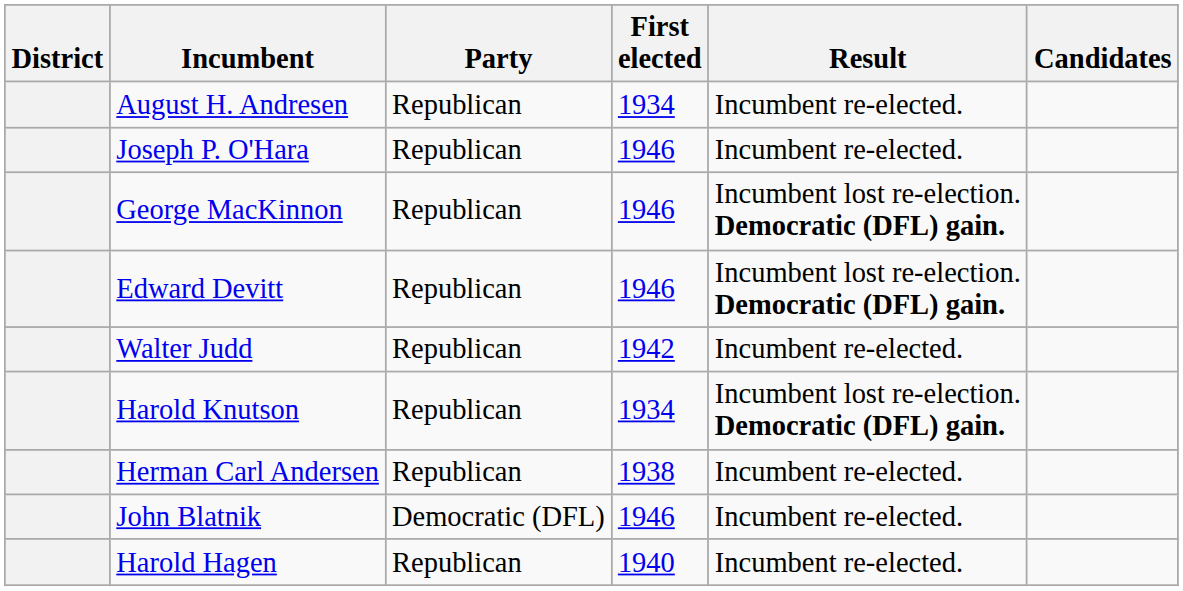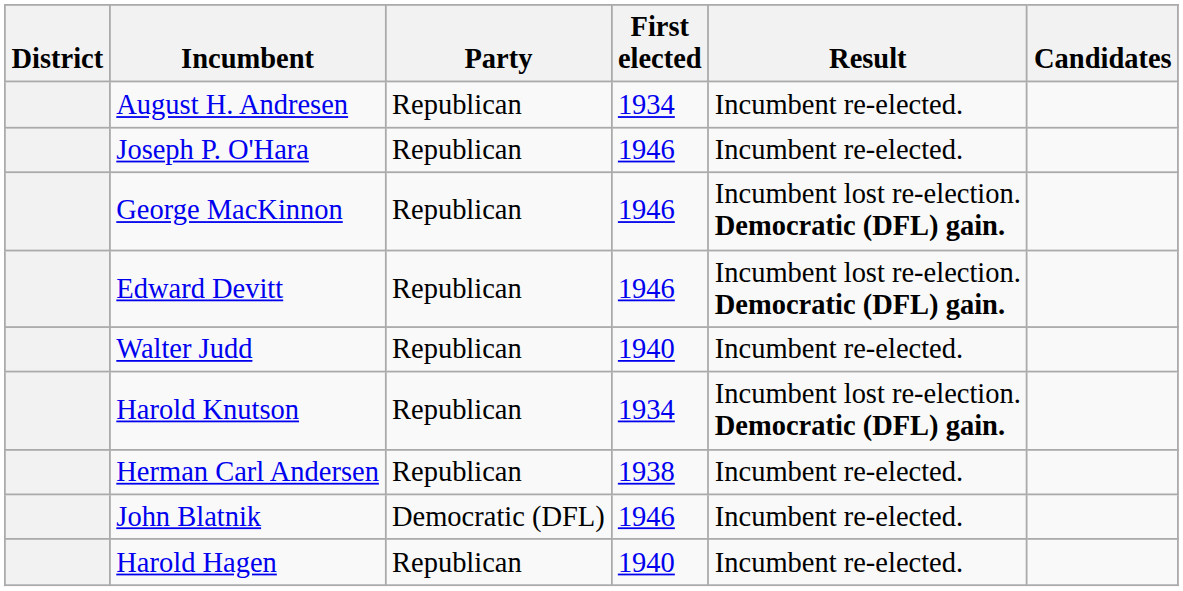Walter Judd | First elected: 1942 -> 1940
